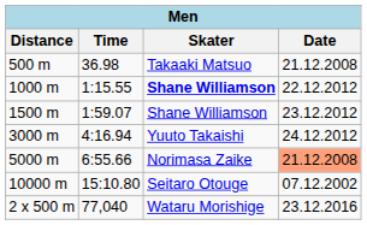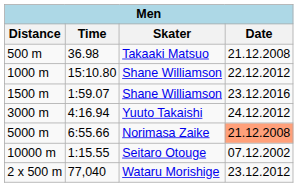1000 m | Time: 1:15.55 -> 15:10.80
1000 m | Skater: bold -> normal
1500 m | Date: 23.12.2012 -> 23.12.2016
10000 m | Time: 15:10.80 -> 1:15.55
2 x 500 m | Date: 23.12.2016 -> 23.12.2012
